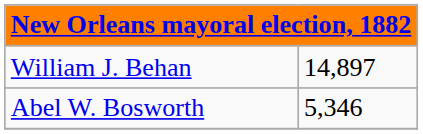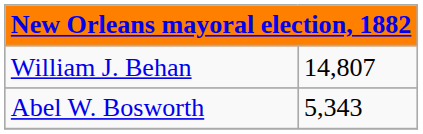William J. Behan | column 2: 14,897 -> 14,807
Abel W. Bosworth | column 2: 5,346 -> 5,343
